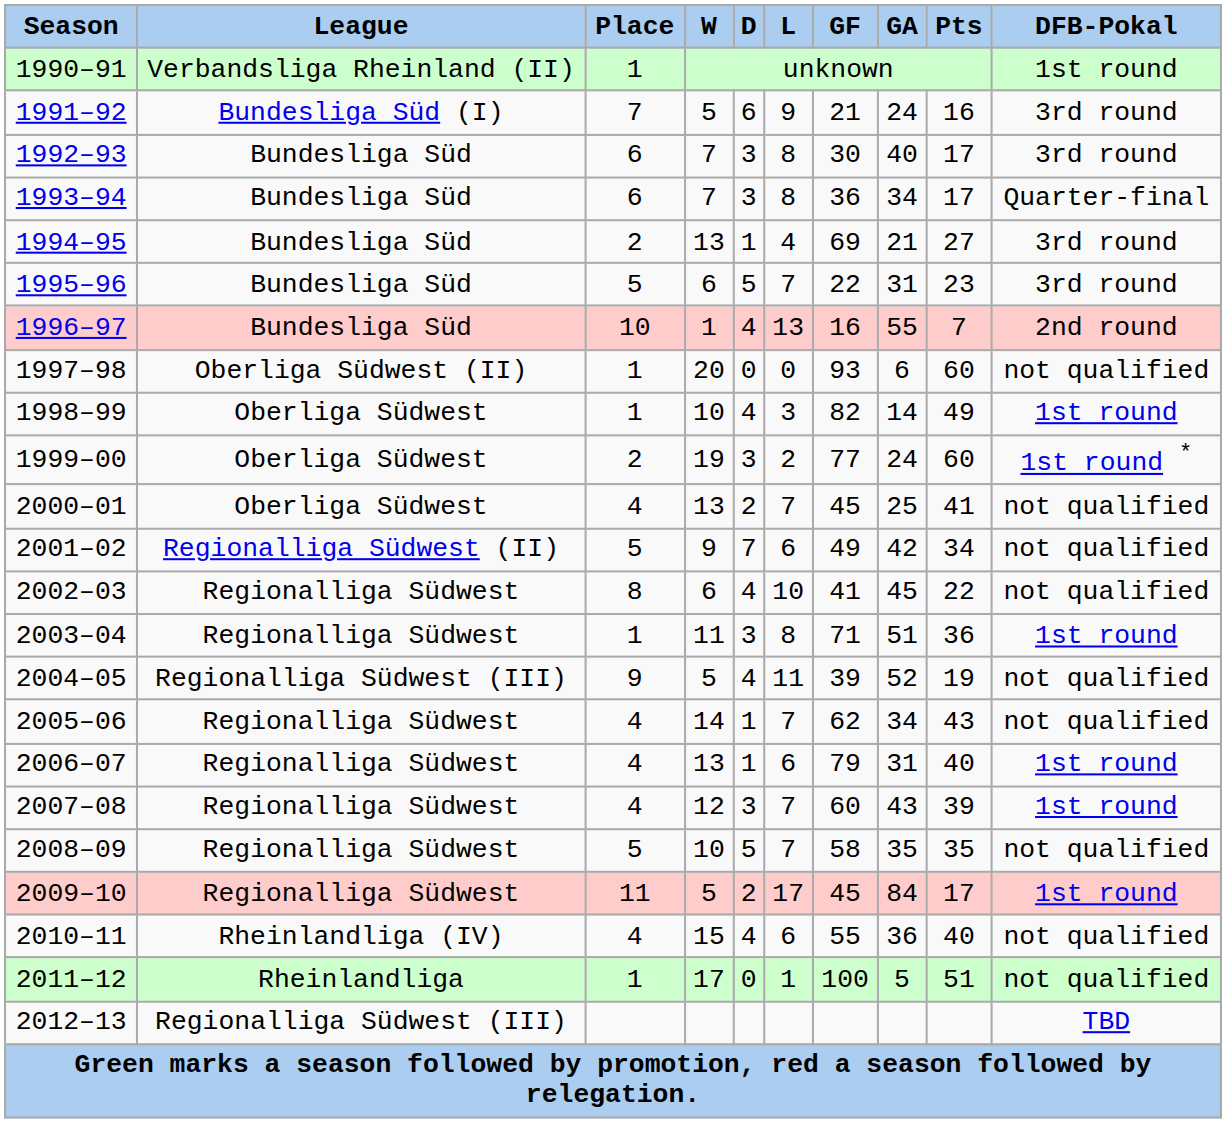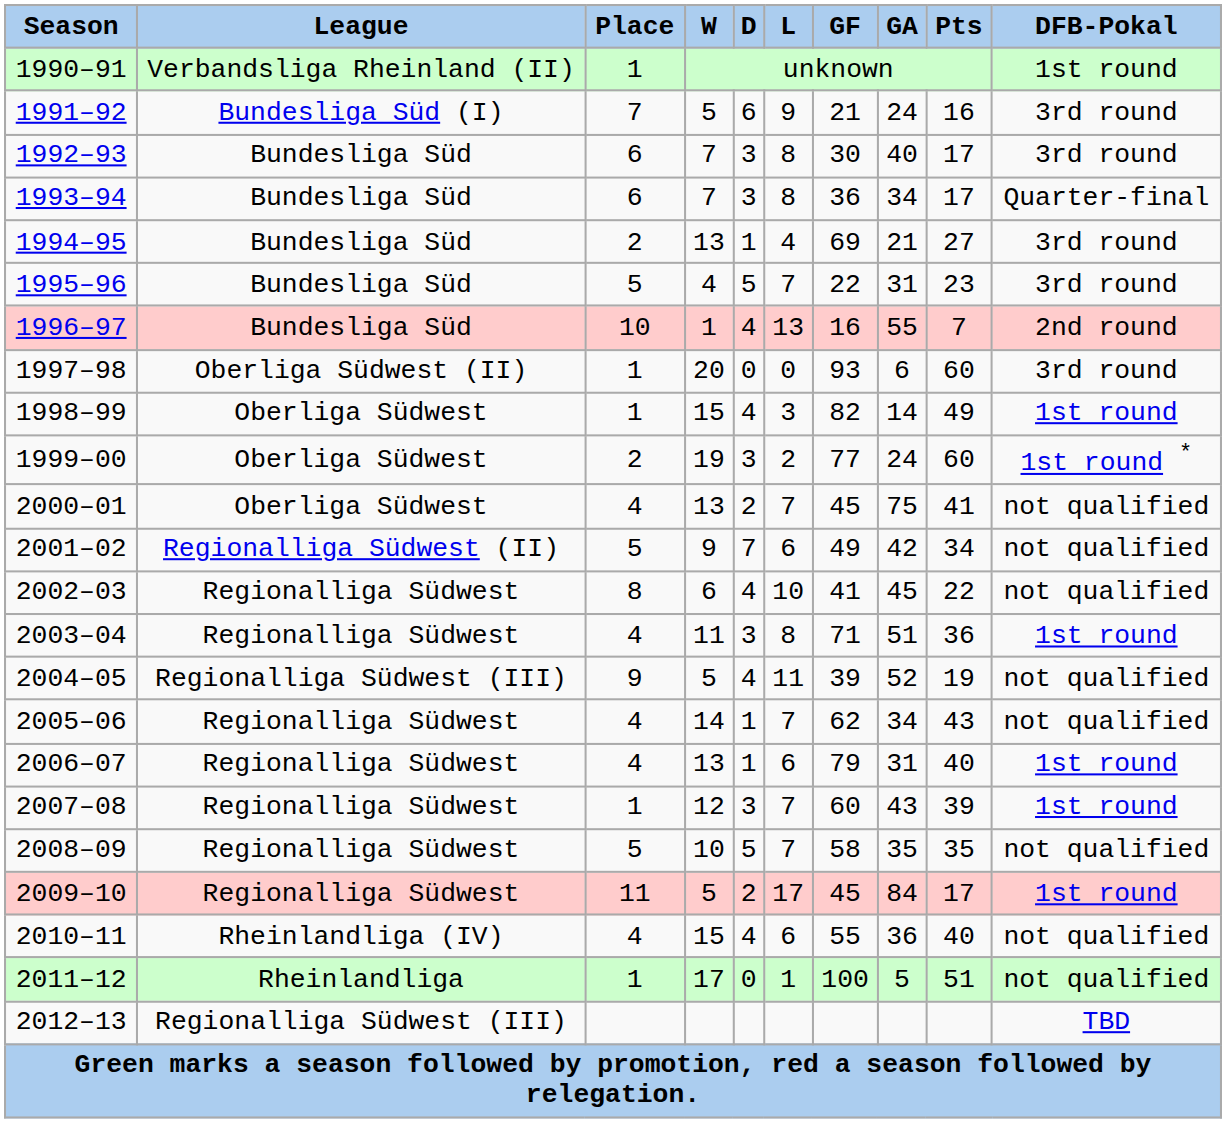1995–96 | W: 6 -> 4
1997–98 | DFB-Pokal: not qualified -> 3rd round
1998–99 | W: 10 -> 15
2000–01 | GA: 25 -> 75
2003–04 | Place: 1 -> 4
2007–08 | Place: 4 -> 1
